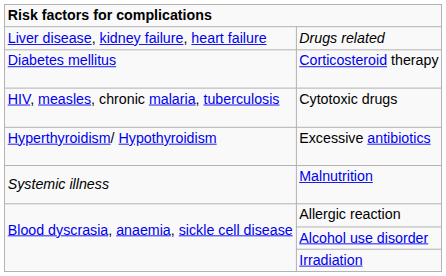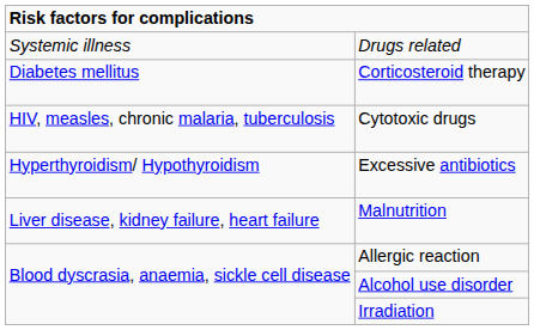Drugs related | column 1: Liver disease, kidney failure, heart failure -> Systemic illness
Malnutrition | column 1: Systemic illness -> Liver disease, kidney failure, heart failure
